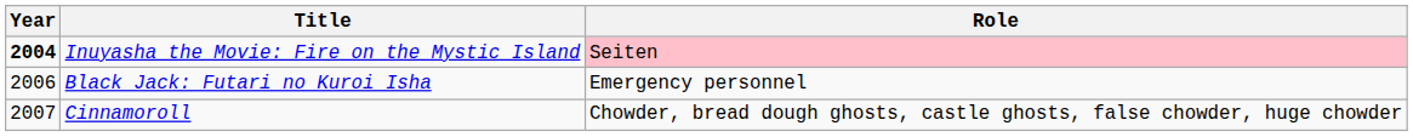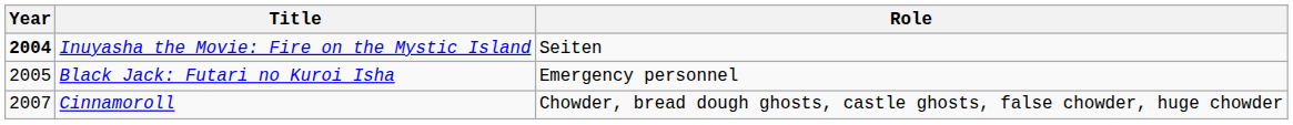Inuyasha the Movie: Fire on the Mystic Island | Role: pink background -> no background
Black Jack: Futari no Kuroi Isha | Year: 2006 -> 2005
